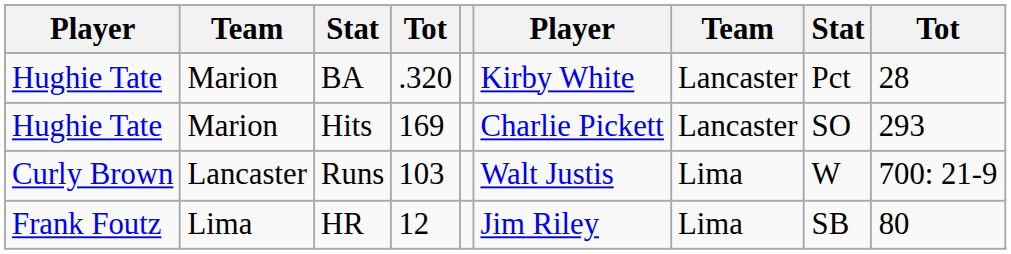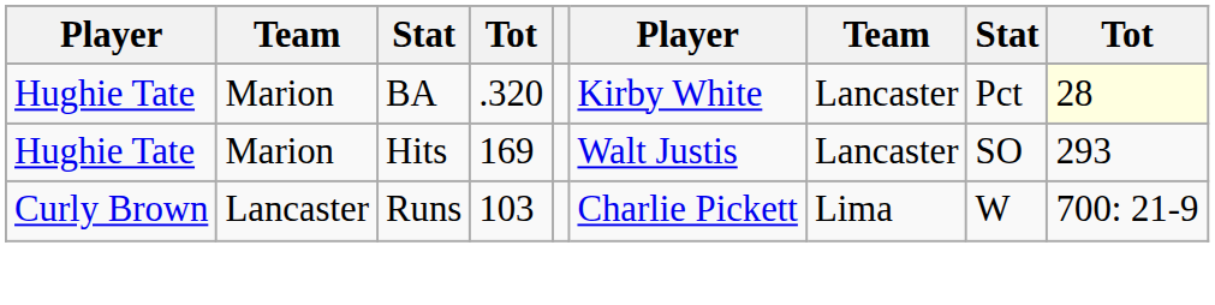BA | column 9: no background -> lightyellow background
Hits | column 6: Charlie Pickett -> Walt Justis
Runs | column 6: Walt Justis -> Charlie Pickett
- row: Frank Foutz | Lima | HR | 12 | Jim Riley | Lima | SB | 80
